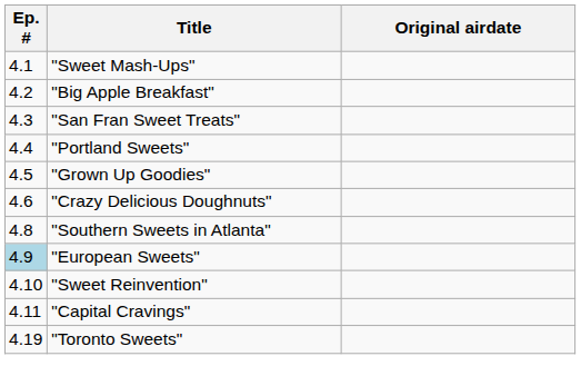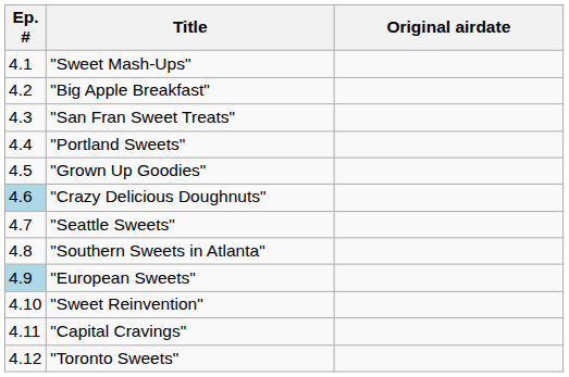"Crazy Delicious Doughnuts" | Ep. #: no background -> lightblue background
+ row: 4.7 | "Seattle Sweets"
"Toronto Sweets" | Ep. #: 4.19 -> 4.12
